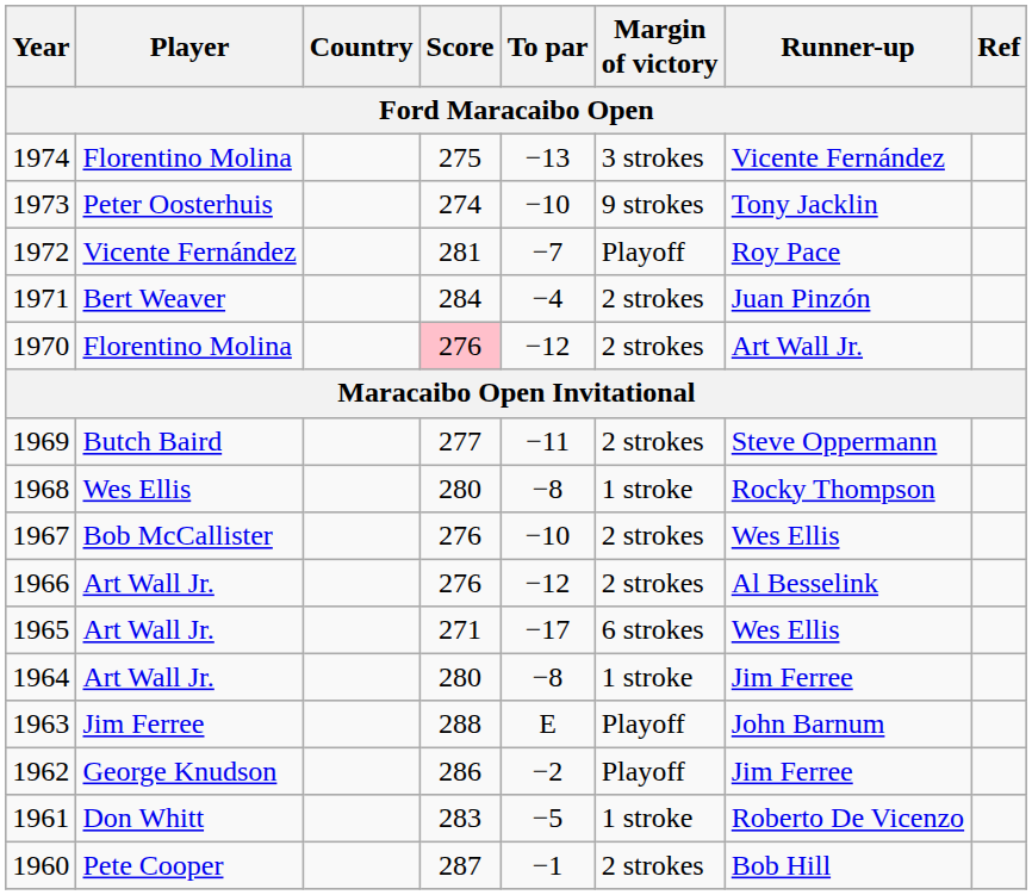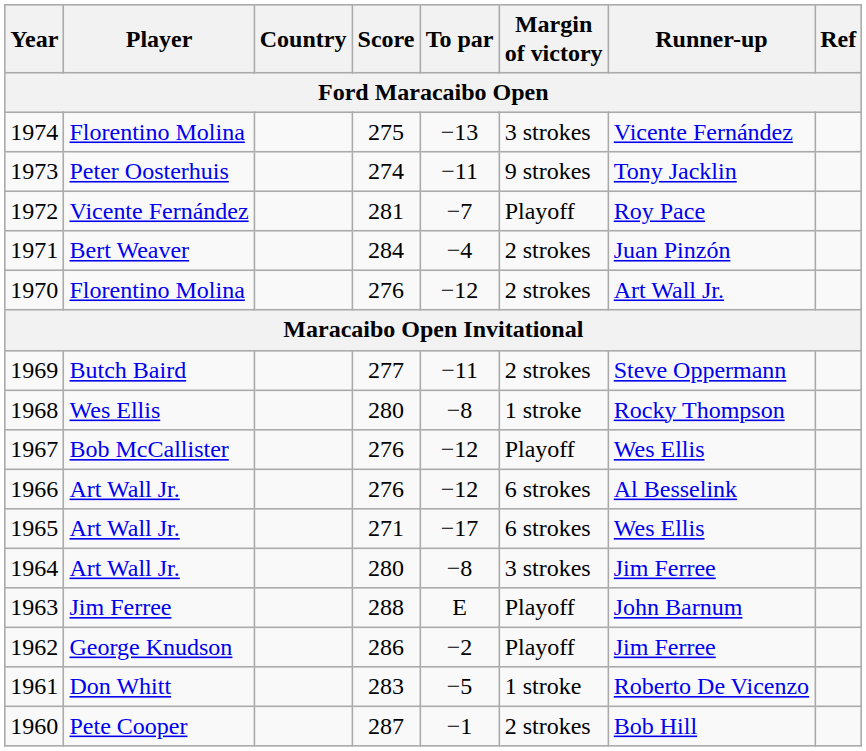1973 | To par: −10 -> −11
1970 | Score: pink background -> no background
1967 | To par: −10 -> −12
1967 | Margin of victory: 2 strokes -> Playoff
1966 | Margin of victory: 2 strokes -> 6 strokes
1964 | Margin of victory: 1 stroke -> 3 strokes
